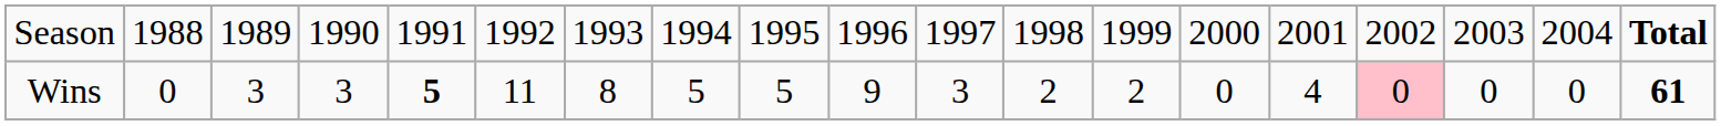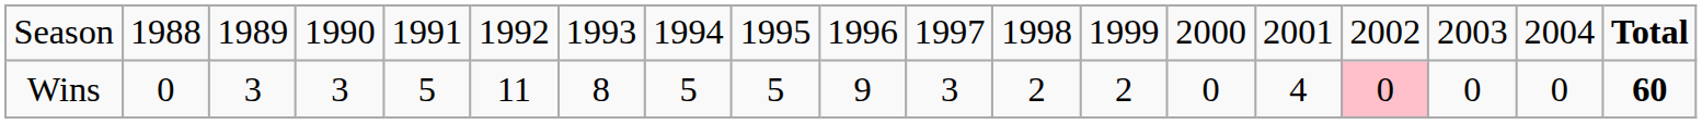Wins | column 5: bold -> normal
Wins | column 19: 61 -> 60
